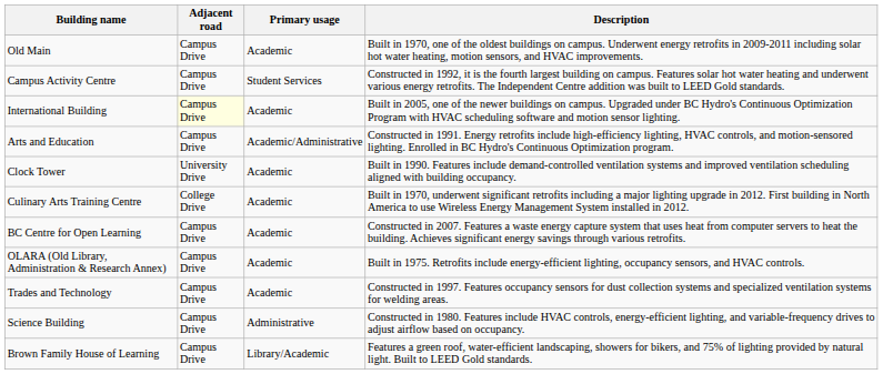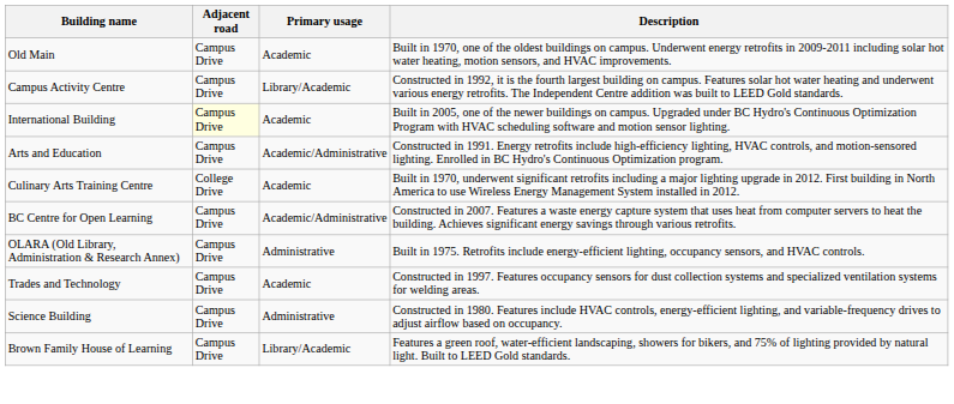Campus Activity Centre | Primary usage: Student Services -> Library/Academic
- row: Clock Tower | University Drive | Academic | Built in 1990. Features include demand-controlled ventilation systems and improved ventilation scheduling aligned with building occupancy.
BC Centre for Open Learning | Primary usage: Academic -> Academic/Administrative
OLARA (Old Library, Administration & Research Annex) | Primary usage: Academic -> Administrative
